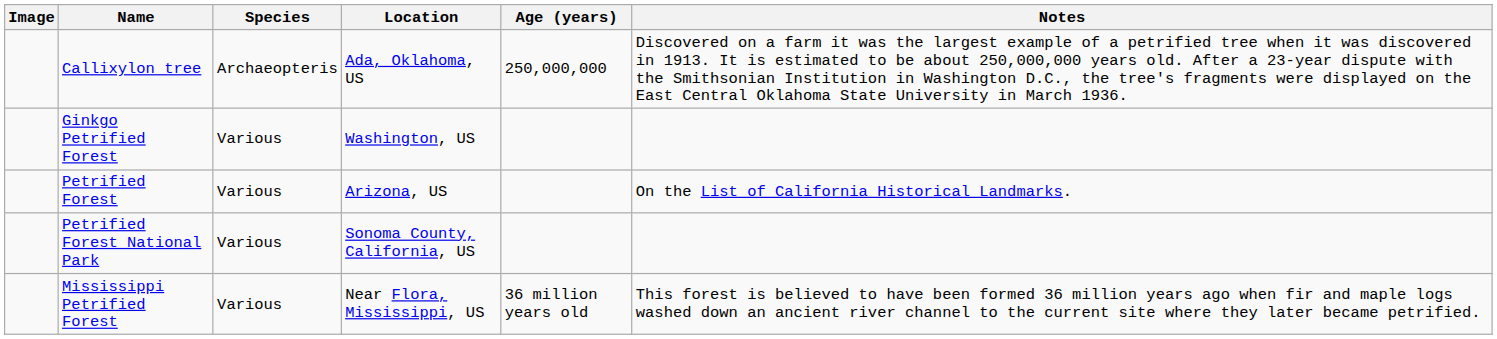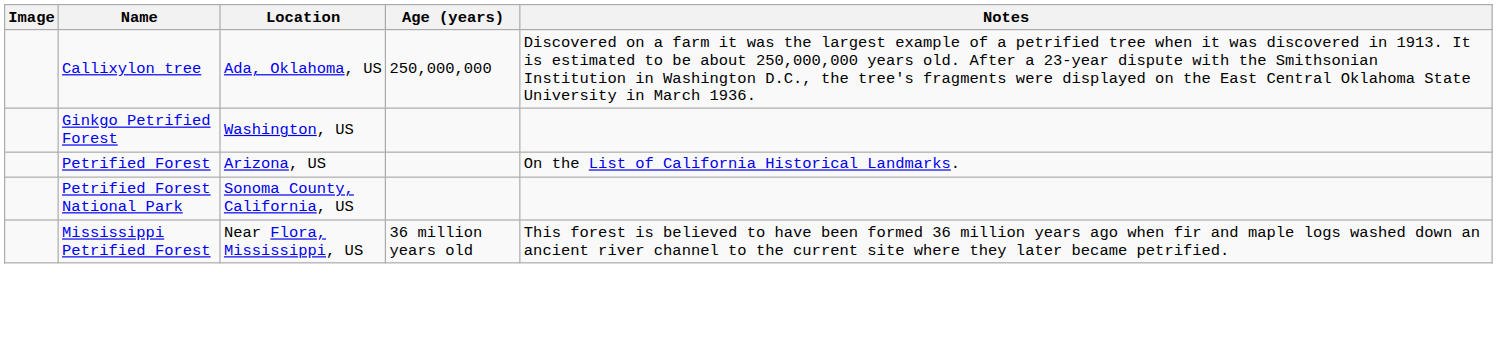- column: Species | Archaeopteris | Various | Various | Various | Various
